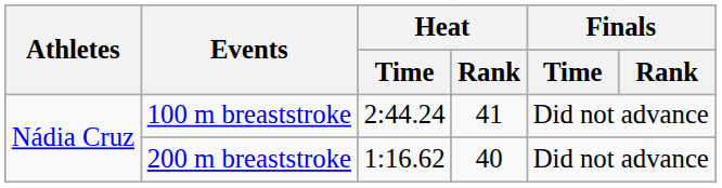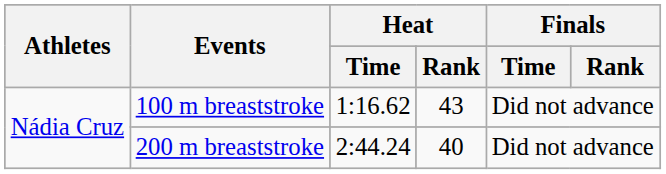100 m breaststroke | Heat / Time: 2:44.24 -> 1:16.62
100 m breaststroke | Heat / Rank: 41 -> 43
200 m breaststroke | Heat / Time: 1:16.62 -> 2:44.24
